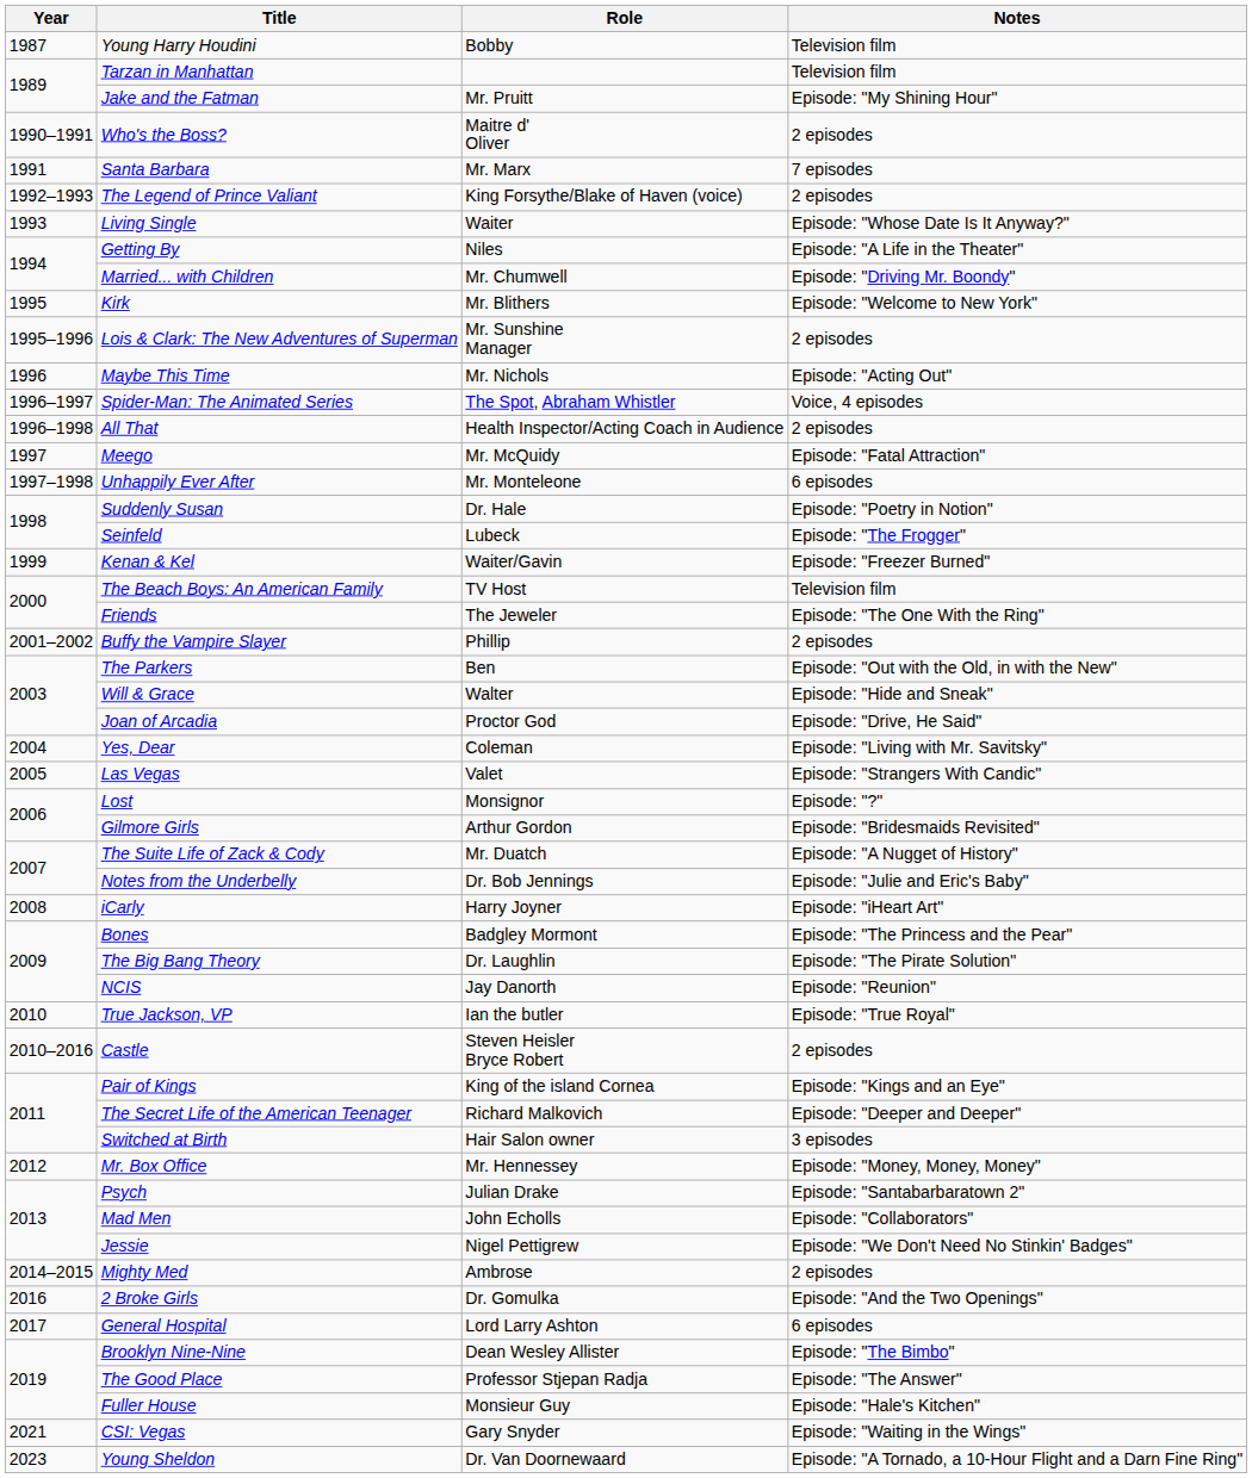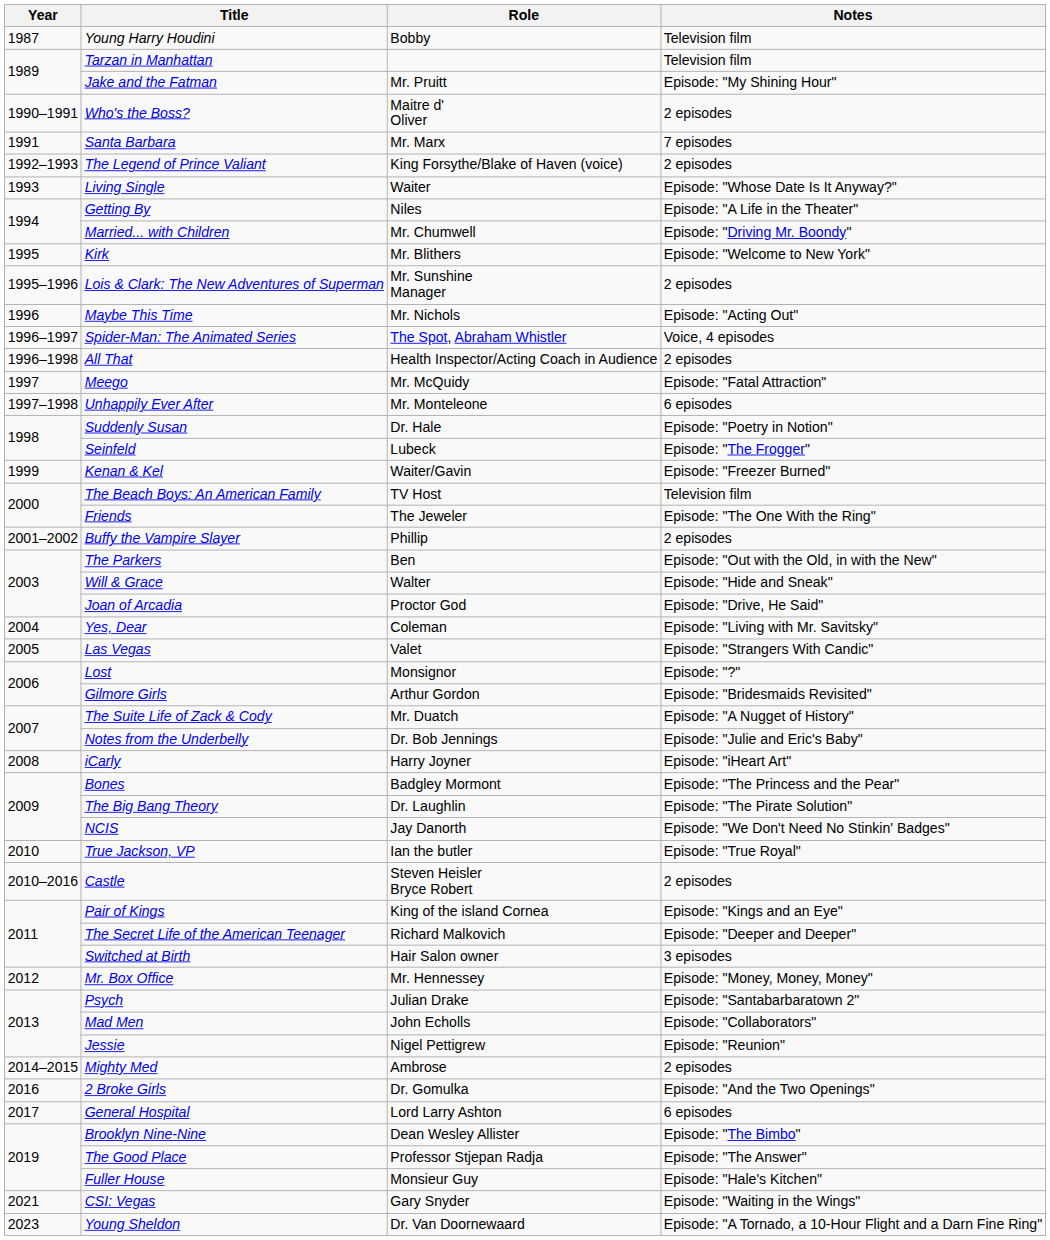NCIS | Notes: Episode: "Reunion" -> Episode: "We Don't Need No Stinkin' Badges"
Jessie | Notes: Episode: "We Don't Need No Stinkin' Badges" -> Episode: "Reunion"
